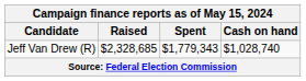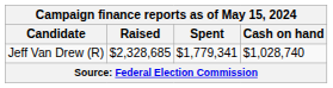Jeff Van Drew (R) | Spent: $1,779,343 -> $1,779,341
